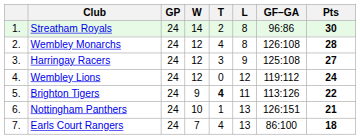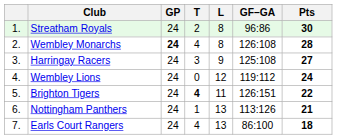- column: W | 14 | 12 | 12 | 12 | 9 | 10 | 7
Wembley Monarchs | GP: normal -> bold
Brighton Tigers | GF–GA: 113:126 -> 126:151
Nottingham Panthers | GF–GA: 126:151 -> 113:126
